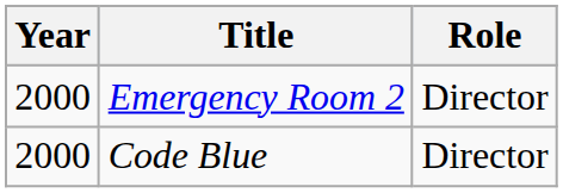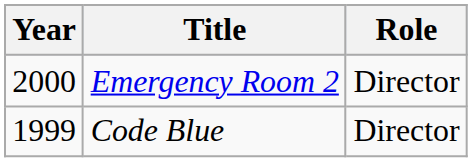Code Blue | Year: 2000 -> 1999
